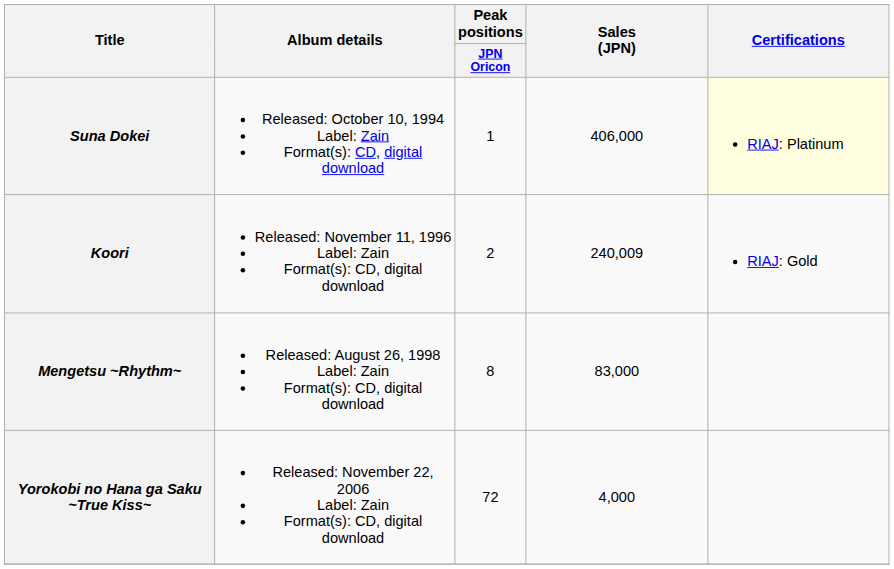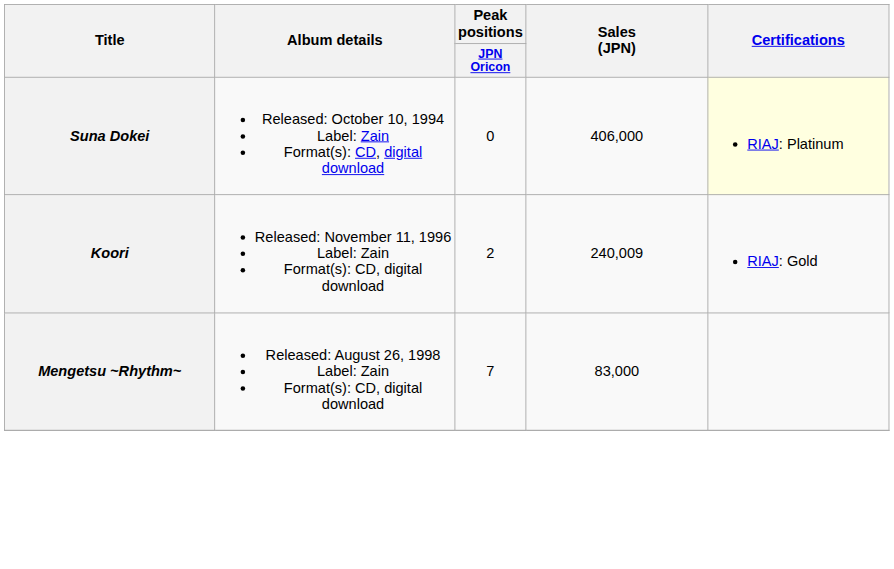Suna Dokei | Peak positions / JPN Oricon: 1 -> 0
Mengetsu ~Rhythm~ | Peak positions / JPN Oricon: 8 -> 7
- row: Yorokobi no Hana ga Saku ~True Kiss~ | Released: November 22, 2006 Label: Zain Format(s): CD, digital download | 72 | 4,000
